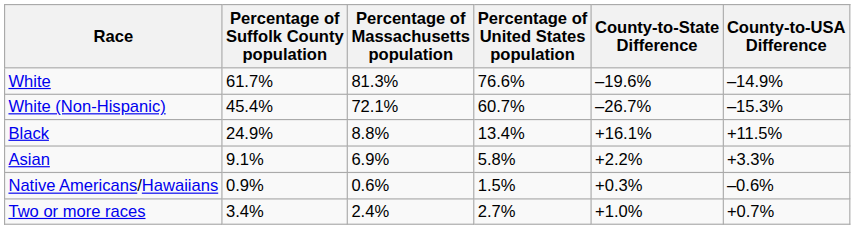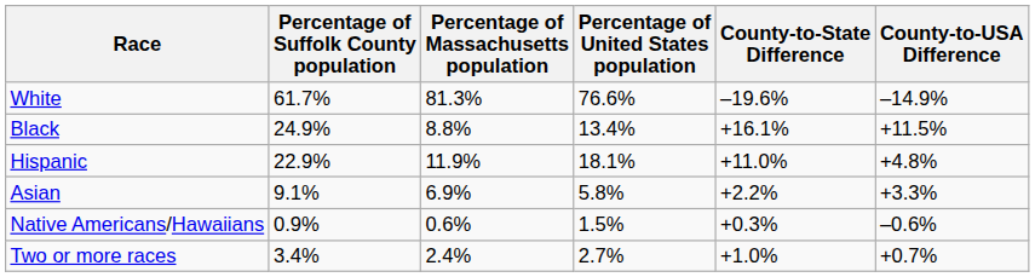- row: White (Non-Hispanic) | 45.4% | 72.1% | 60.7% | –26.7% | –15.3%
+ row: Hispanic | 22.9% | 11.9% | 18.1% | +11.0% | +4.8%
